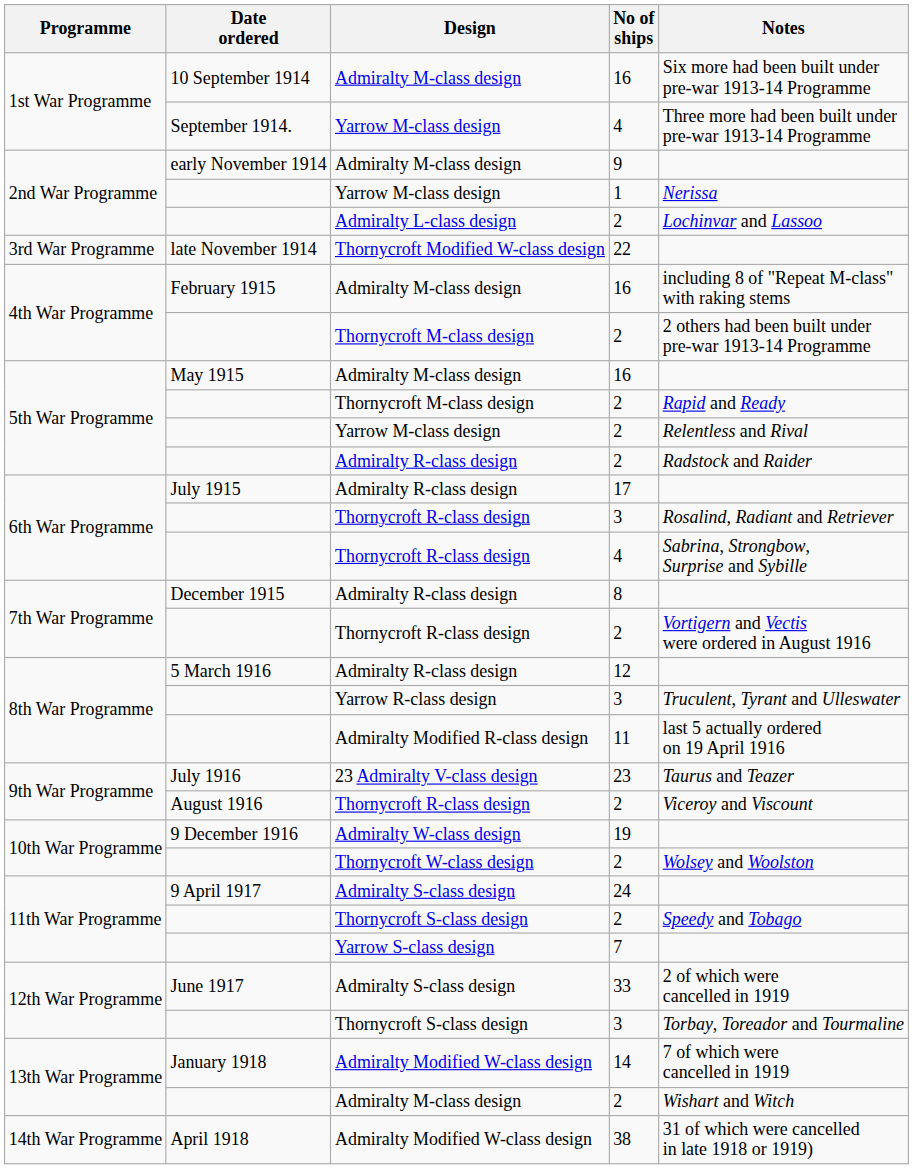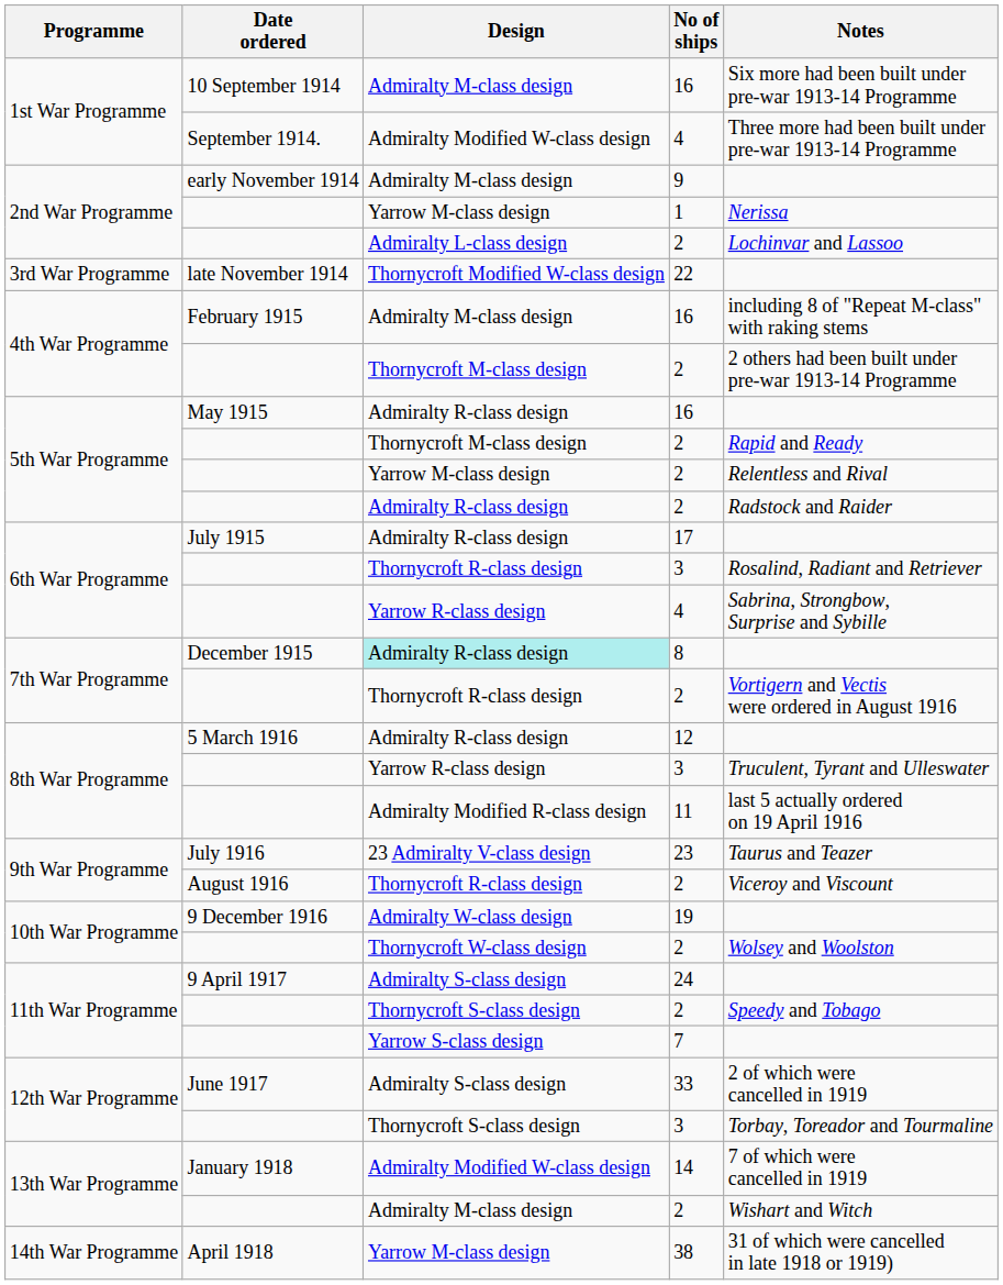1st War Programme / 4 | Design: Yarrow M-class design -> Admiralty Modified W-class design
5th War Programme / 16 | Design: Admiralty M-class design -> Admiralty R-class design
6th War Programme / 4 | Design: Thornycroft R-class design -> Yarrow R-class design
8 | Design: no background -> paleturquoise background
38 | Design: Admiralty Modified W-class design -> Yarrow M-class design
